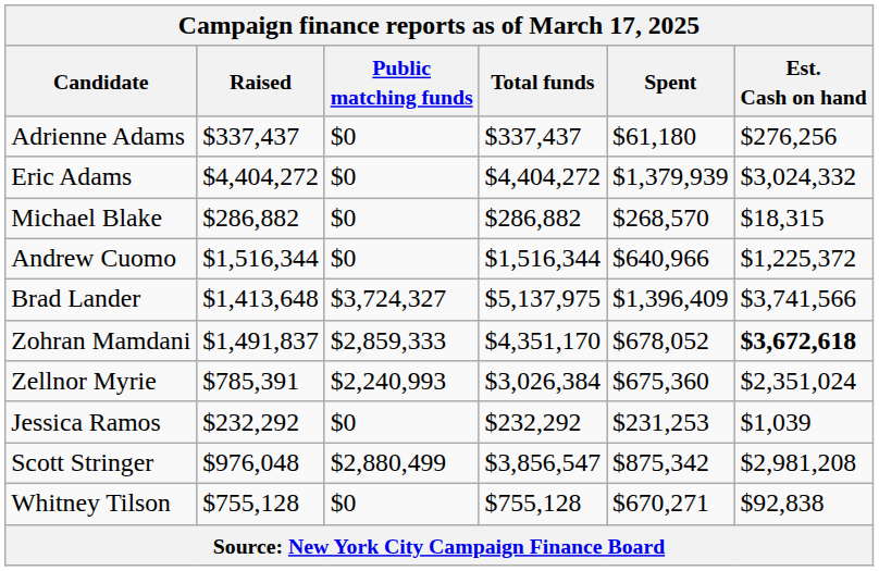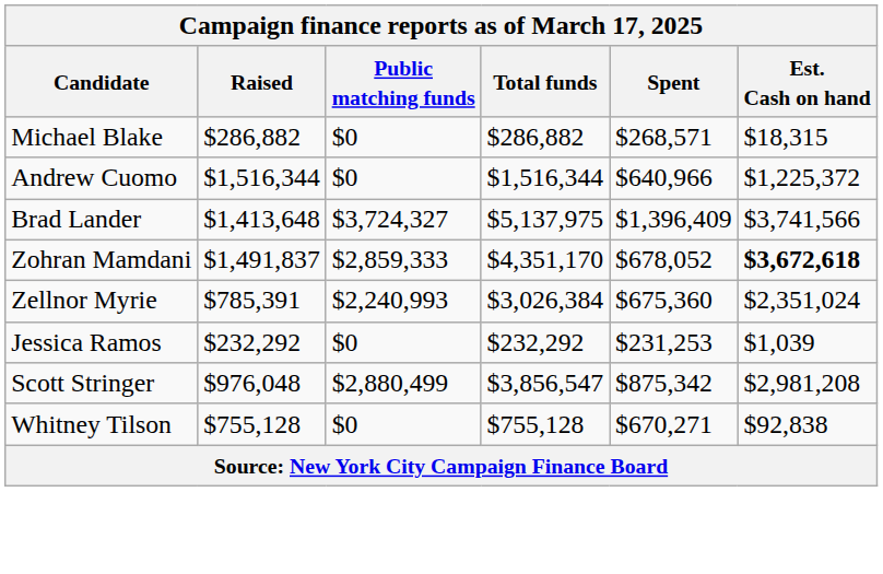- row: Adrienne Adams | $337,437 | $0 | $337,437 | $61,180 | $276,256
- row: Eric Adams | $4,404,272 | $0 | $4,404,272 | $1,379,939 | $3,024,332
Michael Blake | Spent: $268,570 -> $268,571
